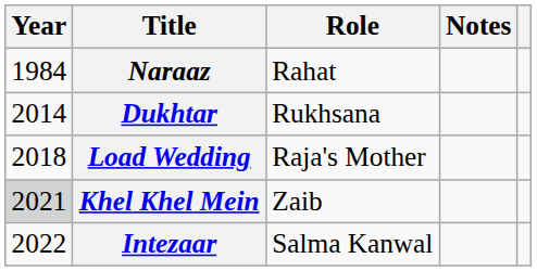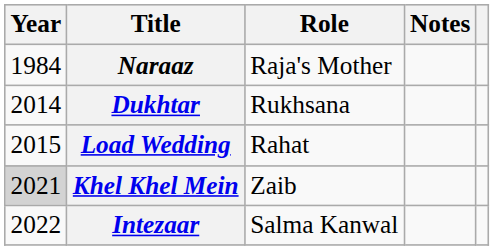Naraaz | Role: Rahat -> Raja's Mother
Load Wedding | Year: 2018 -> 2015
Load Wedding | Role: Raja's Mother -> Rahat
